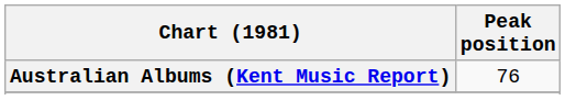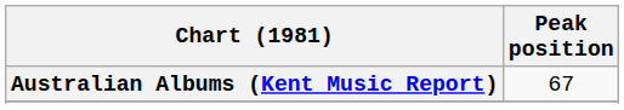Australian Albums (Kent Music Report) | Peak position: 76 -> 67
